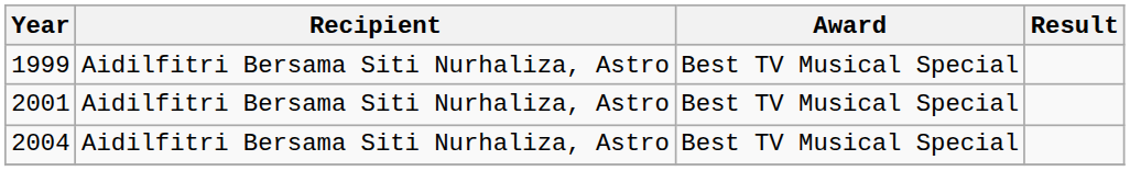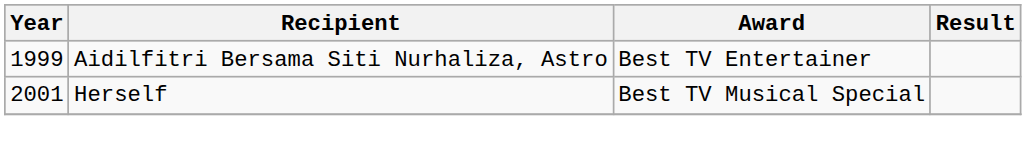1999 | Award: Best TV Musical Special -> Best TV Entertainer
2001 | Recipient: Aidilfitri Bersama Siti Nurhaliza, Astro -> Herself
- row: 2004 | Aidilfitri Bersama Siti Nurhaliza, Astro | Best TV Musical Special
